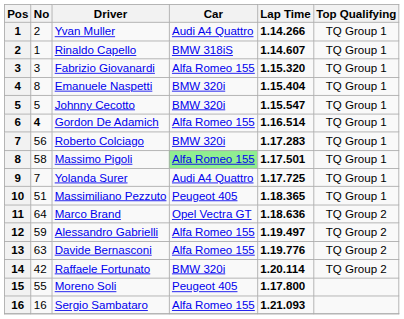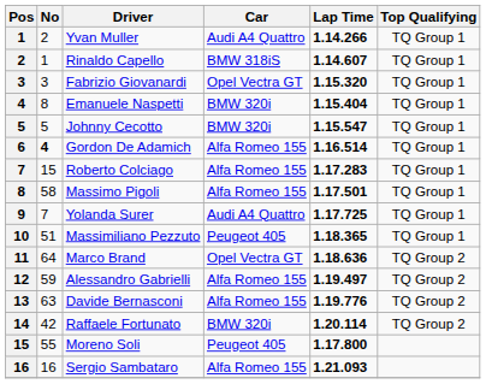Fabrizio Giovanardi | Car: Alfa Romeo 155 -> Opel Vectra GT
Roberto Colciago | No: 56 -> 15
Roberto Colciago | Car: BMW 320i -> Alfa Romeo 155
Massimo Pigoli | Car: lightgreen background -> no background
